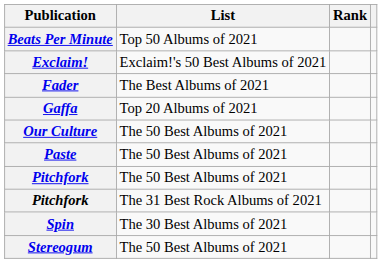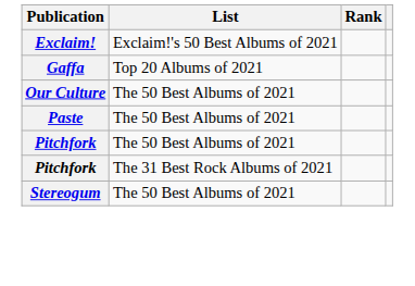- row: Beats Per Minute | Top 50 Albums of 2021
- row: Fader | The Best Albums of 2021
- row: Spin | The 30 Best Albums of 2021
